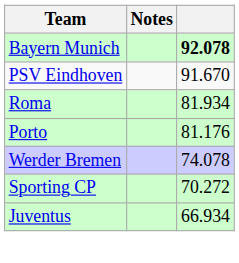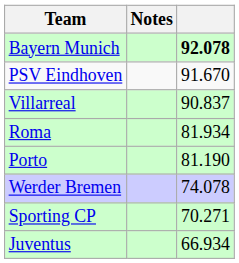+ row: Villarreal | 90.837
Porto | column 3: 81.176 -> 81.190
Sporting CP | column 3: 70.272 -> 70.271
